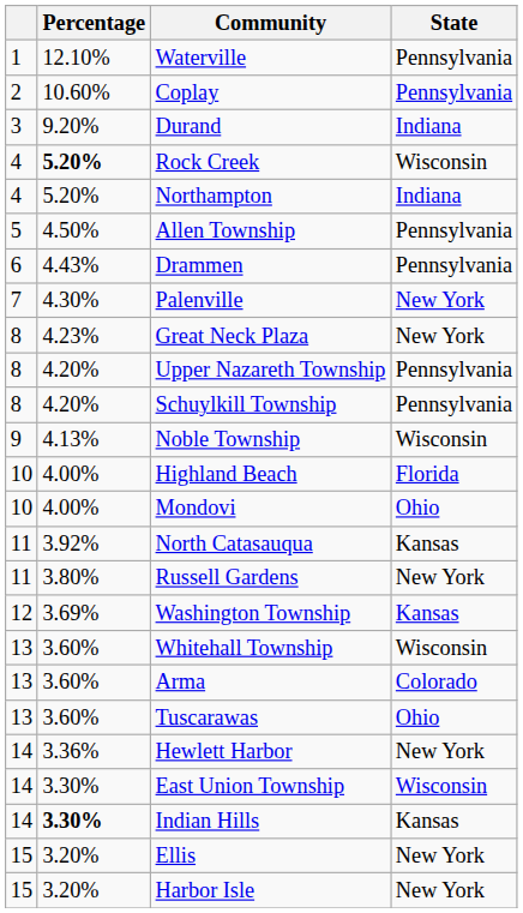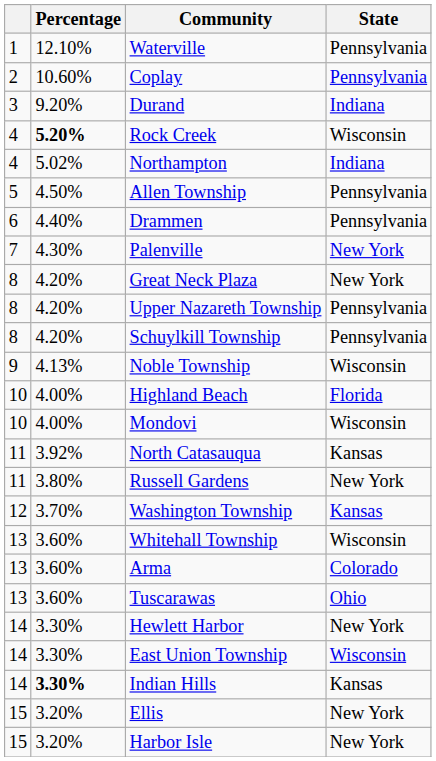Northampton | Percentage: 5.20% -> 5.02%
Drammen | Percentage: 4.43% -> 4.40%
Great Neck Plaza | Percentage: 4.23% -> 4.20%
Mondovi | State: Ohio -> Wisconsin
Washington Township | Percentage: 3.69% -> 3.70%
Hewlett Harbor | Percentage: 3.36% -> 3.30%
